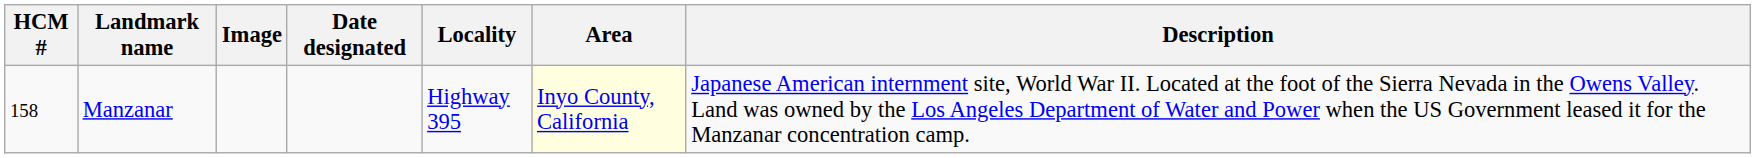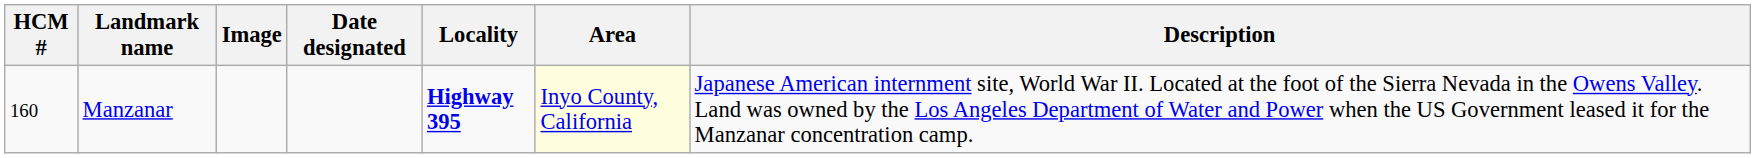Manzanar | HCM #: 158 -> 160
Manzanar | Locality: normal -> bold
